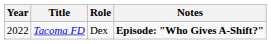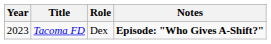Tacoma FD | Year: 2022 -> 2023
